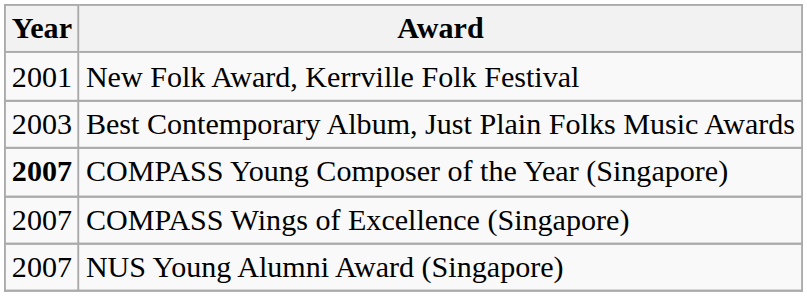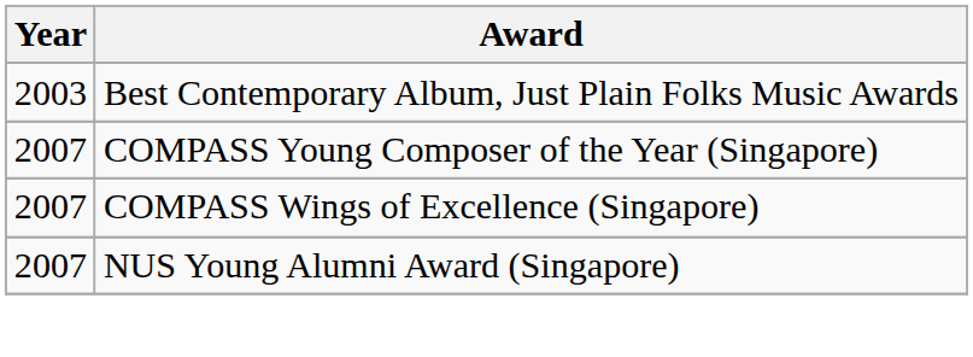- row: 2001 | New Folk Award, Kerrville Folk Festival
COMPASS Young Composer of the Year (Singapore) | Year: bold -> normal
